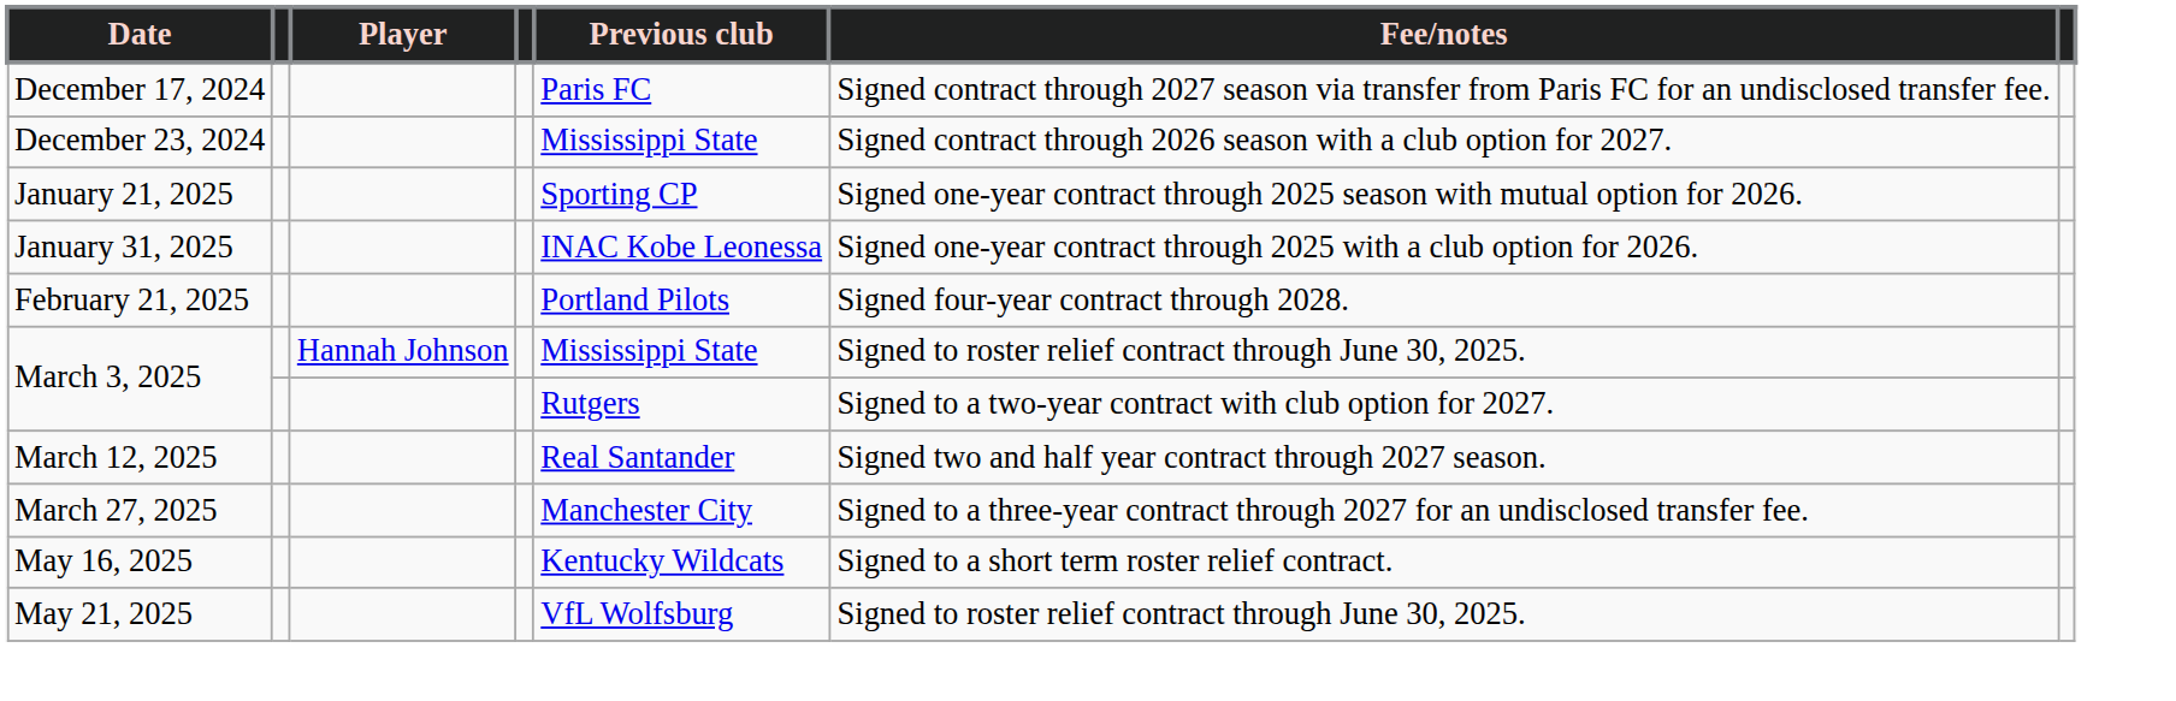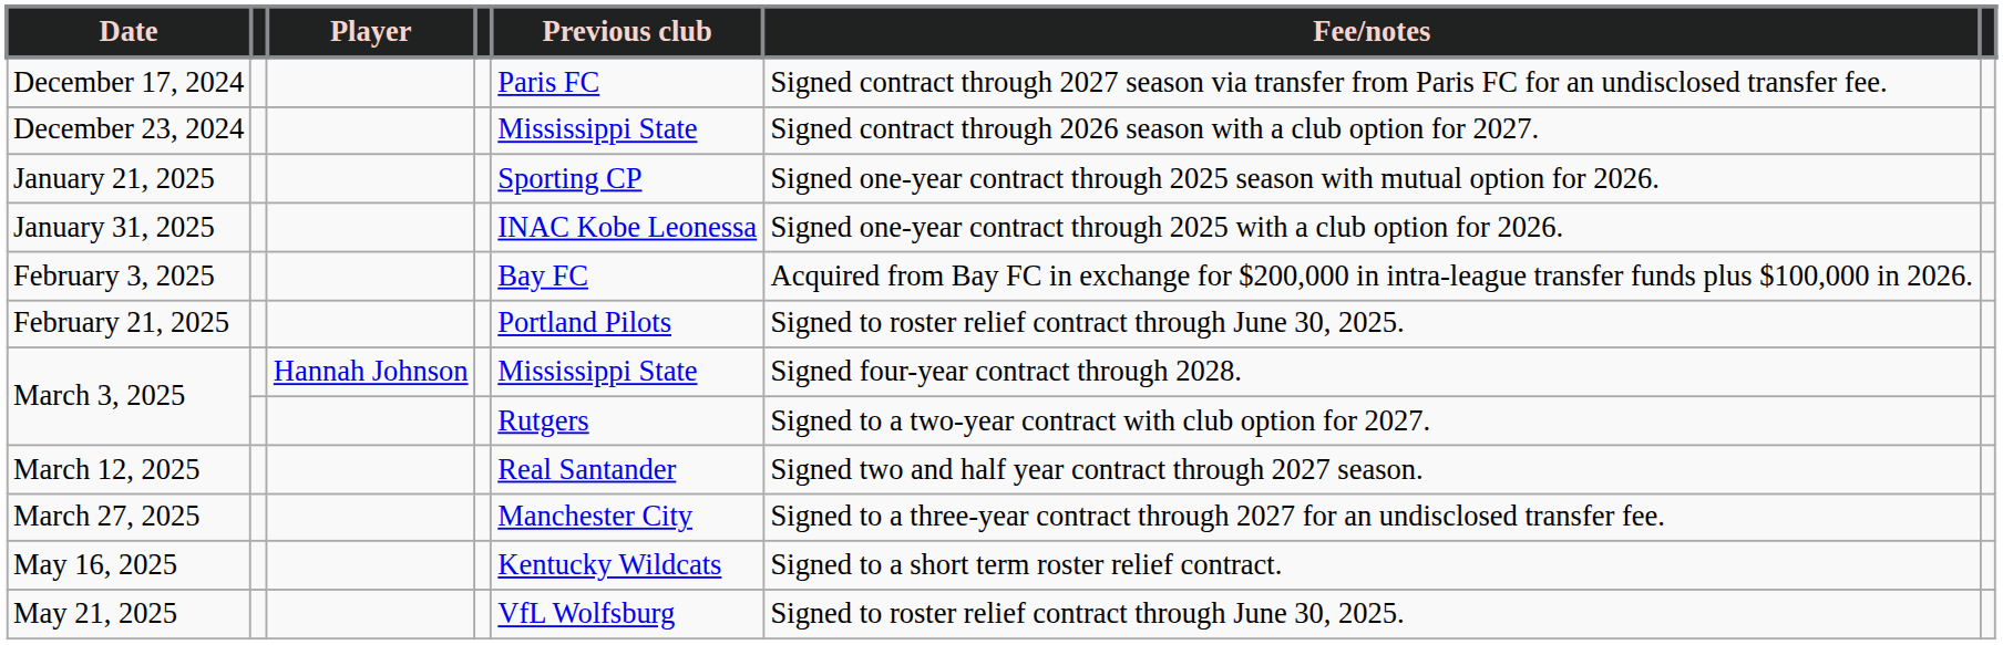+ row: February 3, 2025 | Bay FC | Acquired from Bay FC in exchange for $200,000 in intra-league transfer funds plus $100,000 in 2026.
February 21, 2025 | Fee/notes: Signed four-year contract through 2028. -> Signed to roster relief contract through June 30, 2025.
March 3, 2025 / Hannah Johnson | Fee/notes: Signed to roster relief contract through June 30, 2025. -> Signed four-year contract through 2028.
